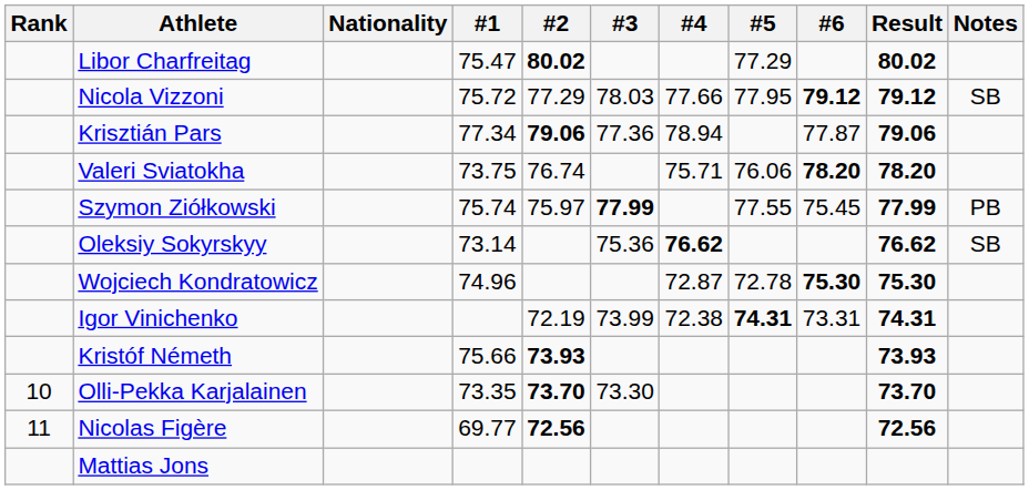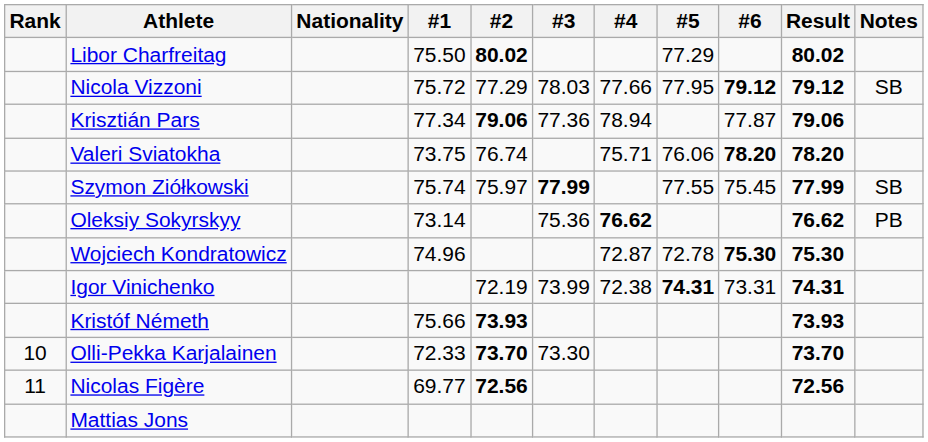Libor Charfreitag | #1: 75.47 -> 75.50
Szymon Ziółkowski | Notes: PB -> SB
Oleksiy Sokyrskyy | Notes: SB -> PB
Olli-Pekka Karjalainen | #1: 73.35 -> 72.33
